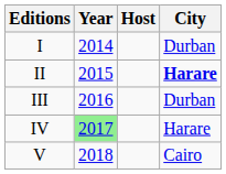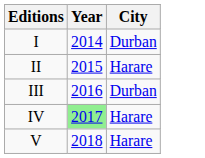- column: Host
II | City: bold -> normal
V | City: Cairo -> Harare
